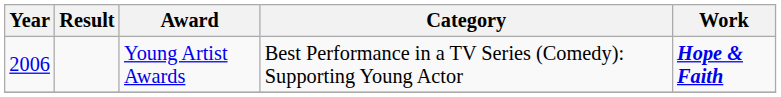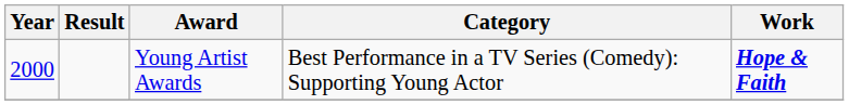Young Artist Awards | Year: 2006 -> 2000
